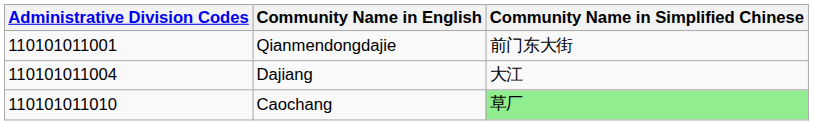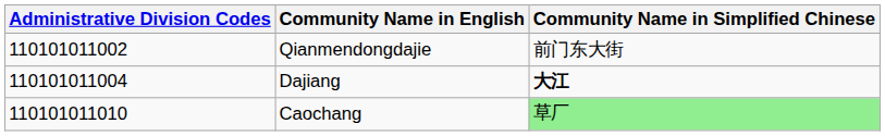Qianmendongdajie | Administrative Division Codes: 110101011001 -> 110101011002
Dajiang | Community Name in Simplified Chinese: normal -> bold
